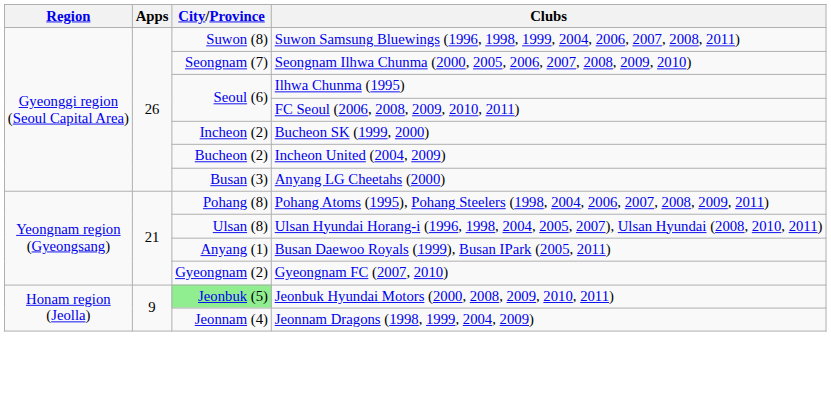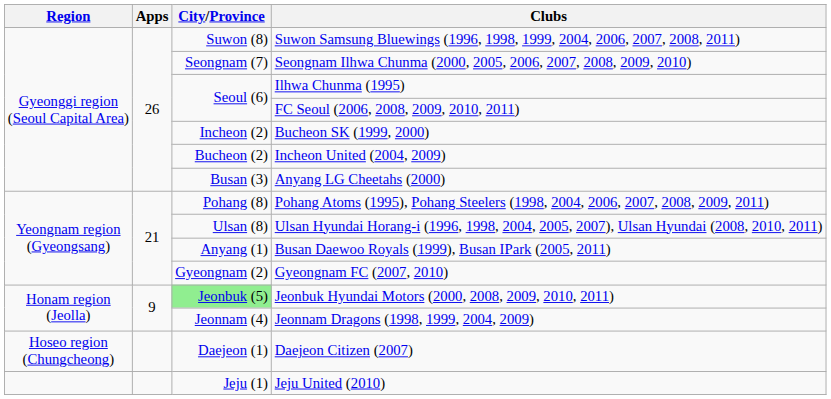+ row: Hoseo region (Chungcheong) | Daejeon (1) | Daejeon Citizen (2007)
+ row: Jeju (1) | Jeju United (2010)
